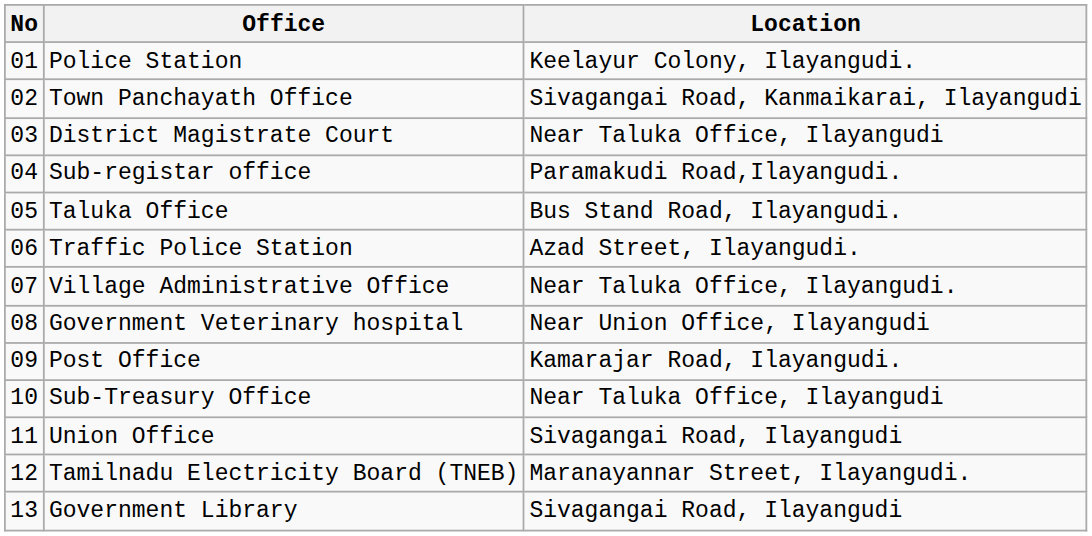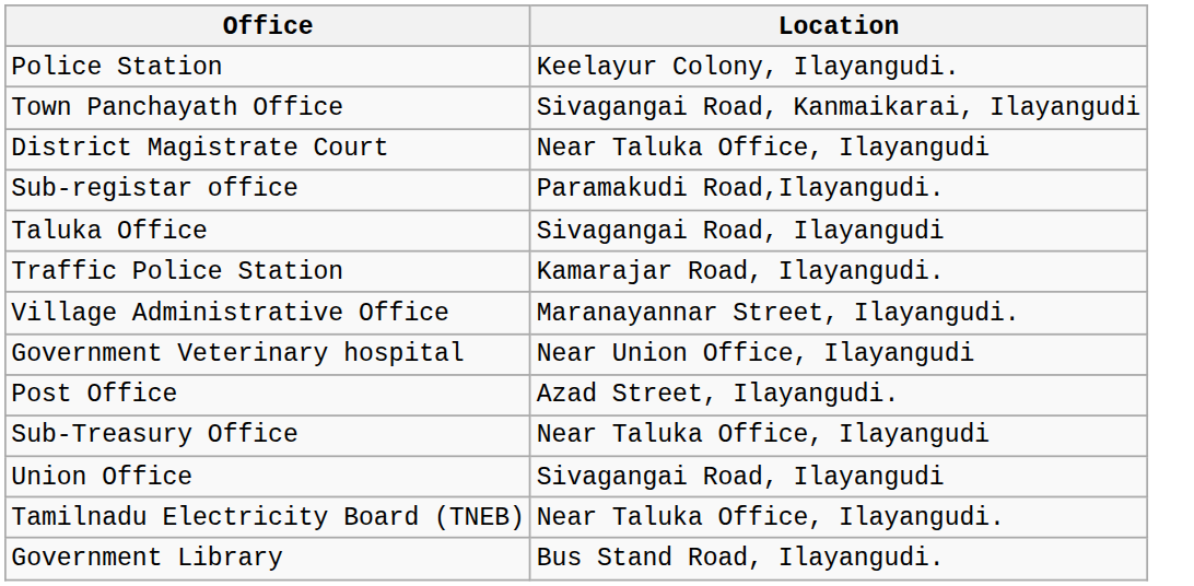- column: No | 01 | 02 | 03 | 04 | 05 | 06 | 07 | 08 | 09 | 10 | 11 | 12 | 13
Taluka Office | Location: Bus Stand Road, Ilayangudi. -> Sivagangai Road, Ilayangudi
Traffic Police Station | Location: Azad Street, Ilayangudi. -> Kamarajar Road, Ilayangudi.
Village Administrative Office | Location: Near Taluka Office, Ilayangudi. -> Maranayannar Street, Ilayangudi.
Post Office | Location: Kamarajar Road, Ilayangudi. -> Azad Street, Ilayangudi.
Tamilnadu Electricity Board (TNEB) | Location: Maranayannar Street, Ilayangudi. -> Near Taluka Office, Ilayangudi.
Government Library | Location: Sivagangai Road, Ilayangudi -> Bus Stand Road, Ilayangudi.
